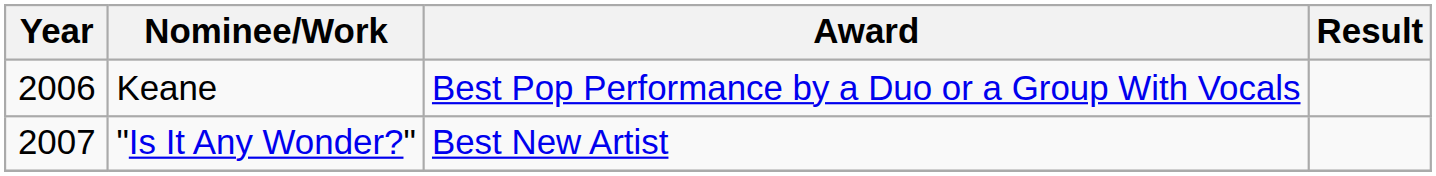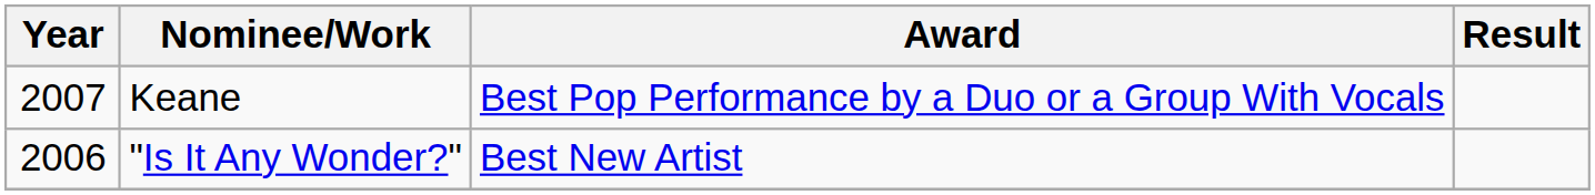Keane | Year: 2006 -> 2007
"Is It Any Wonder?" | Year: 2007 -> 2006
